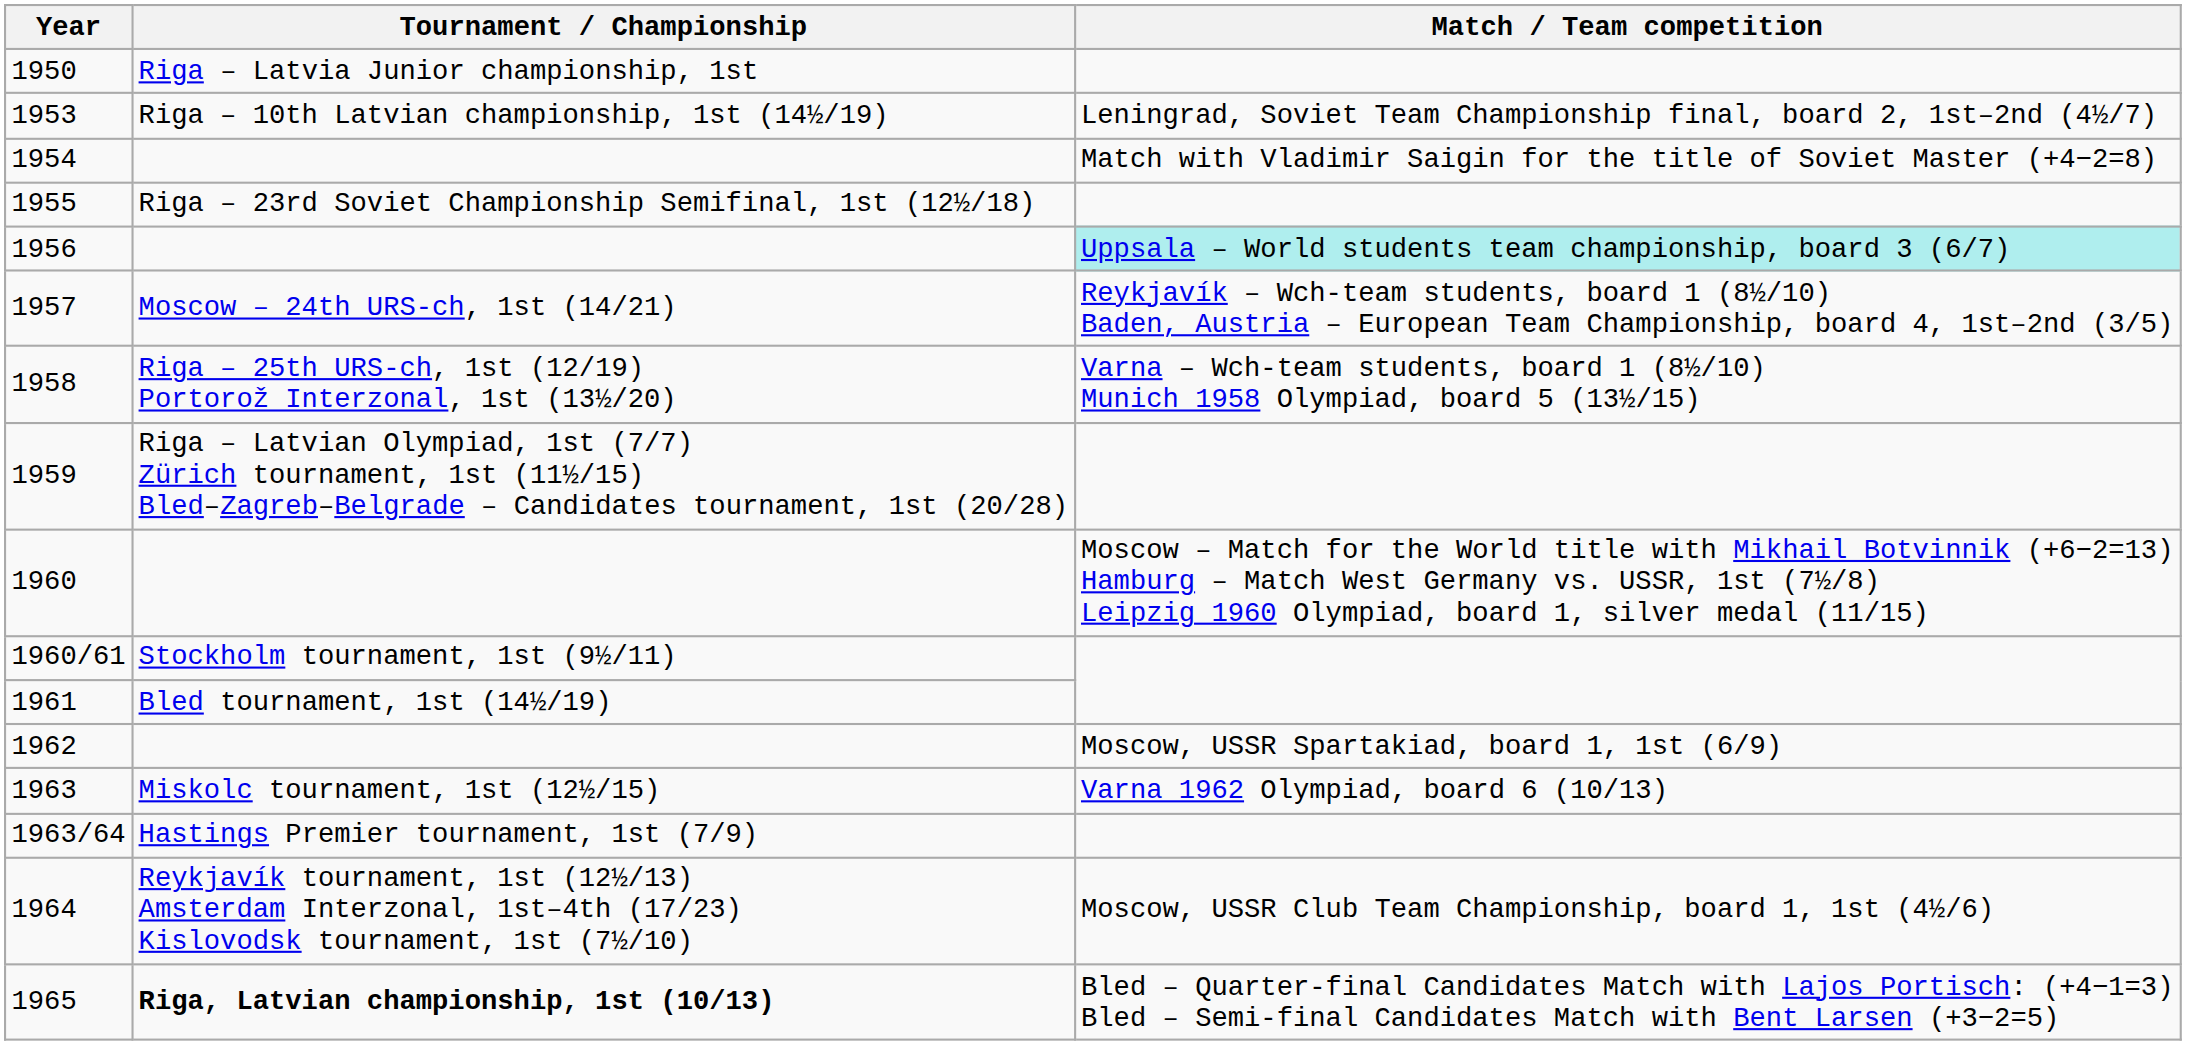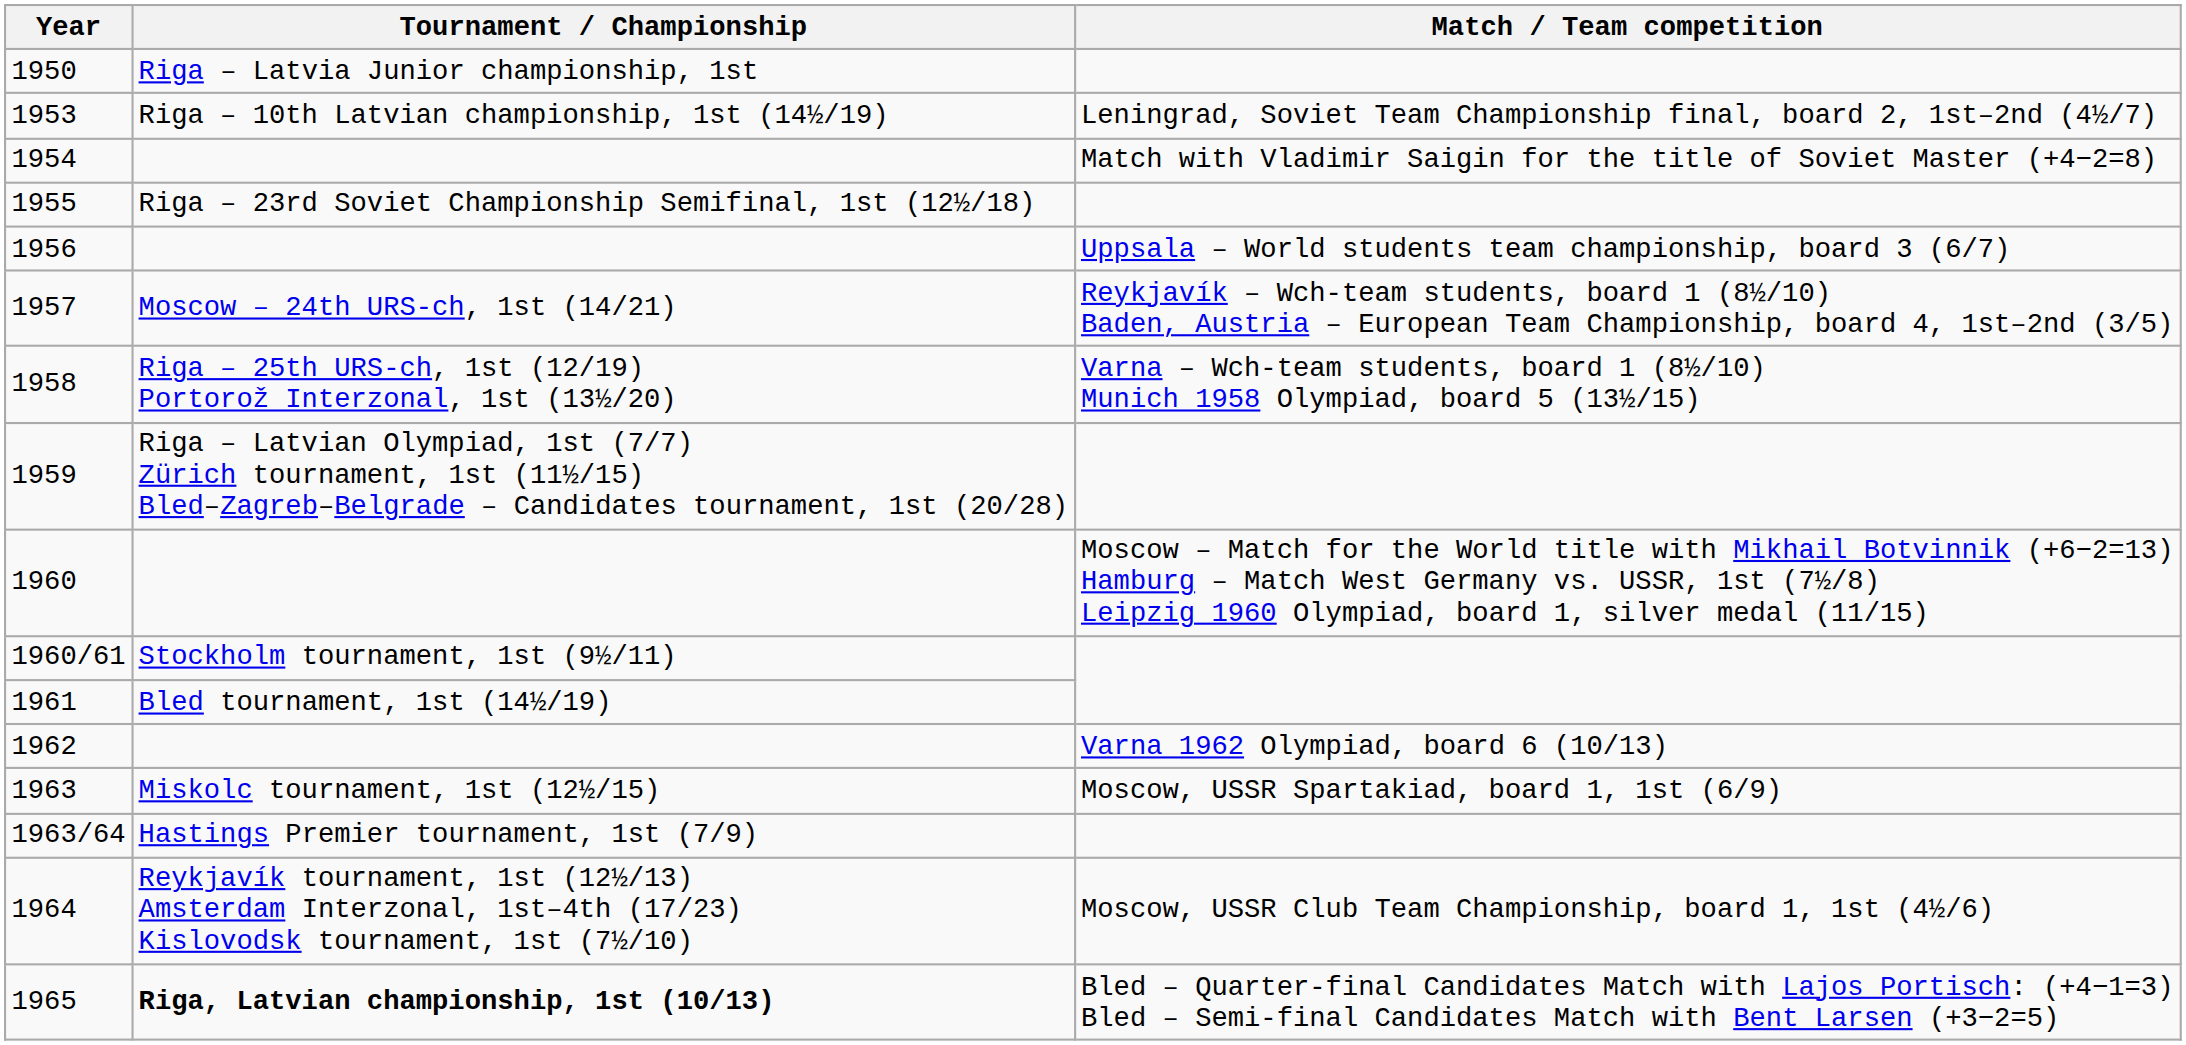1956 | Match / Team competition: paleturquoise background -> no background
1962 | Match / Team competition: Moscow, USSR Spartakiad, board 1, 1st (6/9) -> Varna 1962 Olympiad, board 6 (10/13)
1963 | Match / Team competition: Varna 1962 Olympiad, board 6 (10/13) -> Moscow, USSR Spartakiad, board 1, 1st (6/9)
